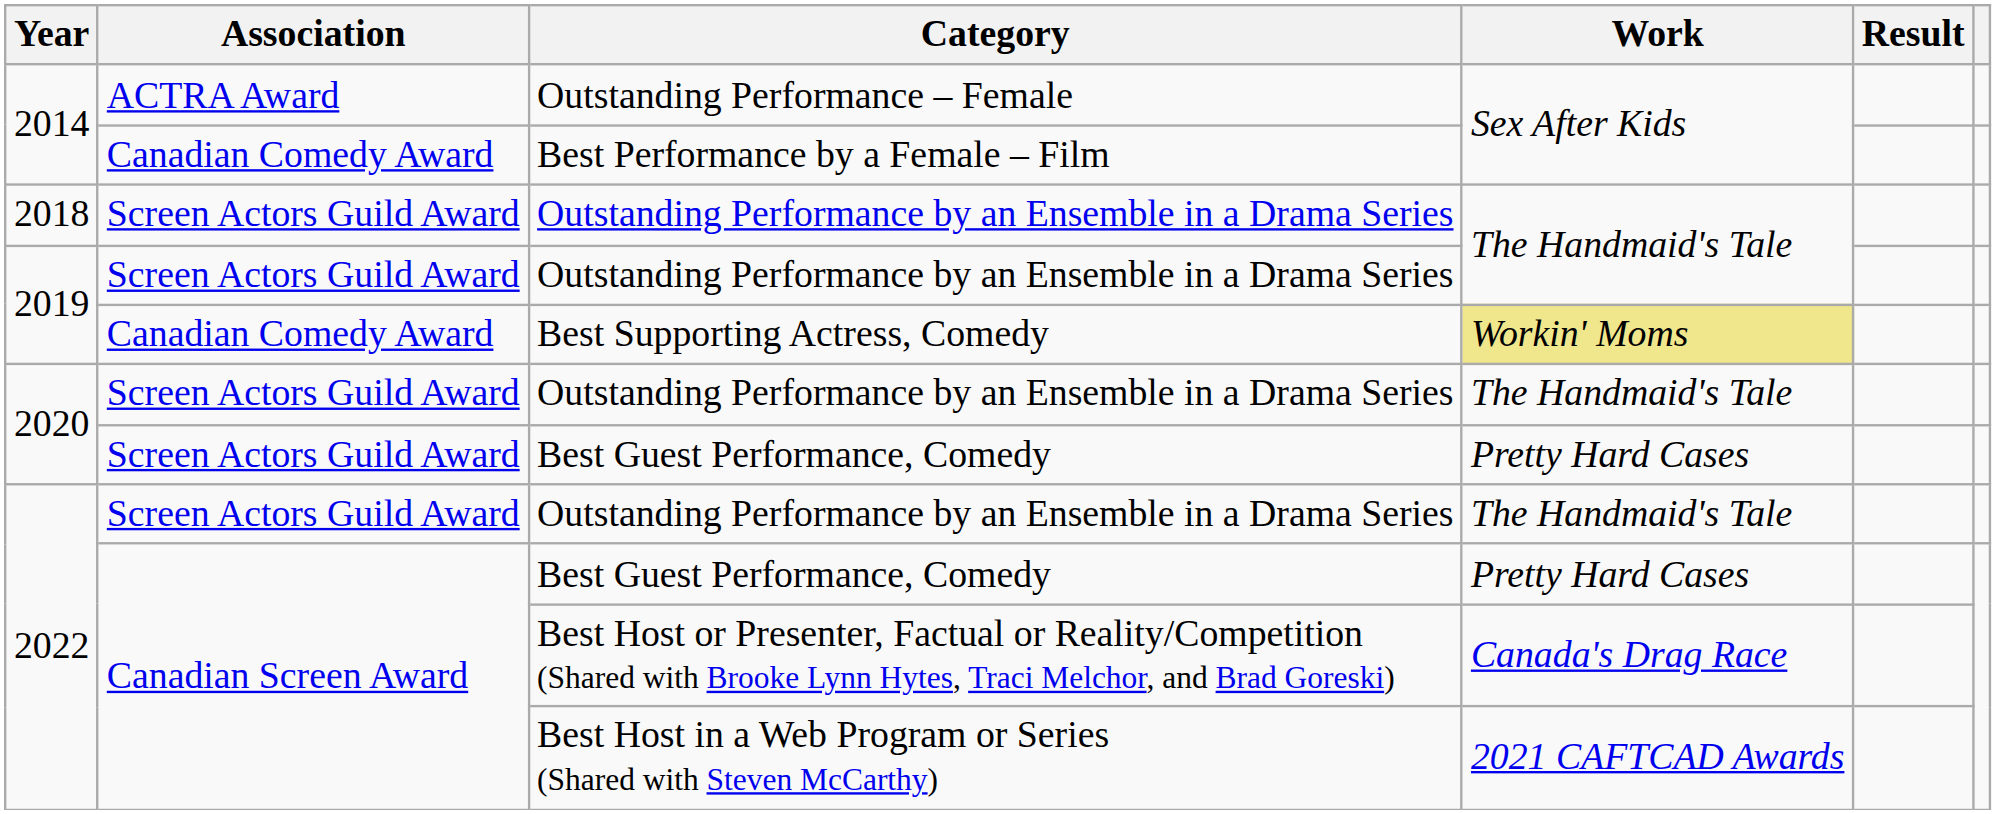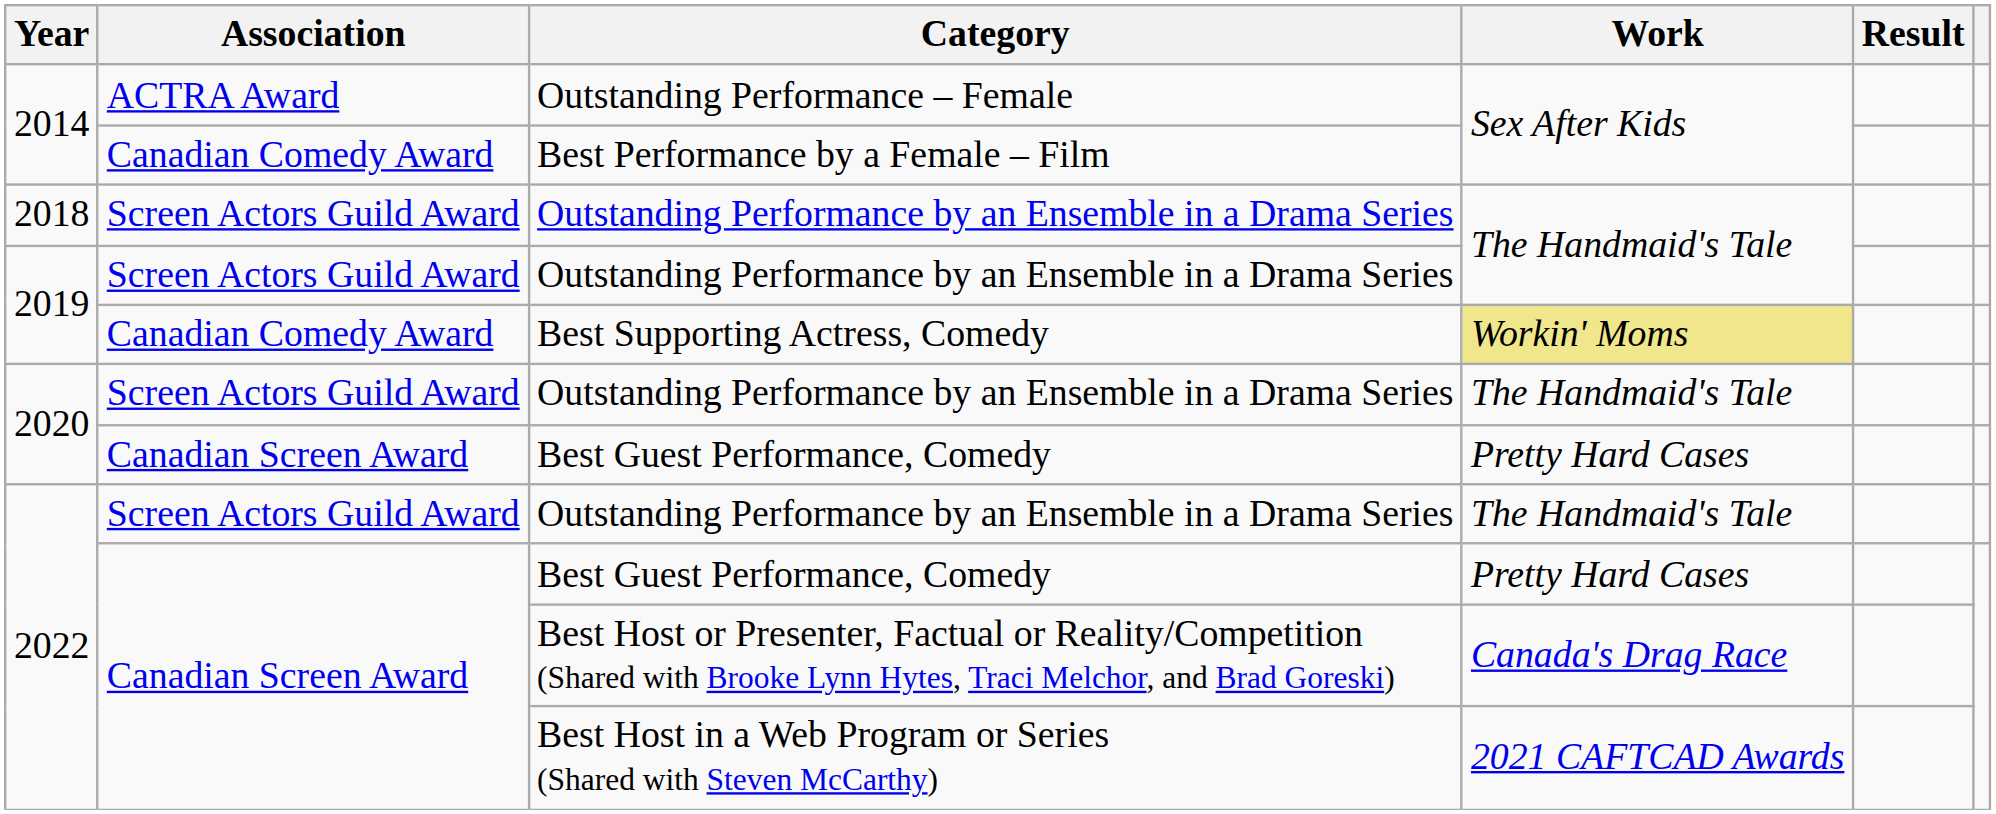2020 / Best Guest Performance, Comedy | Association: Screen Actors Guild Award -> Canadian Screen Award
